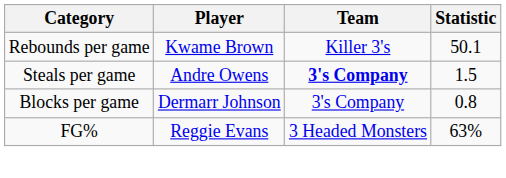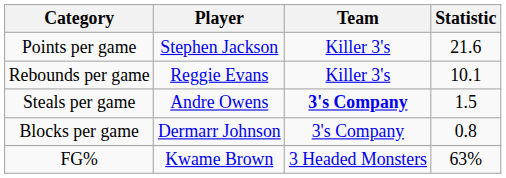+ row: Points per game | Stephen Jackson | Killer 3's | 21.6
Rebounds per game | Player: Kwame Brown -> Reggie Evans
Rebounds per game | Statistic: 50.1 -> 10.1
FG% | Player: Reggie Evans -> Kwame Brown
